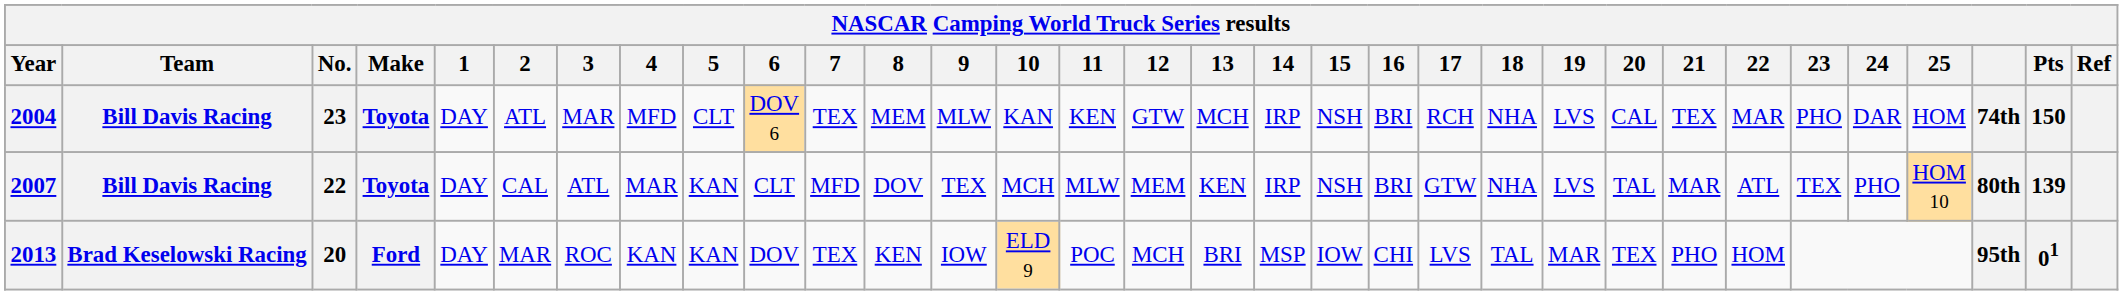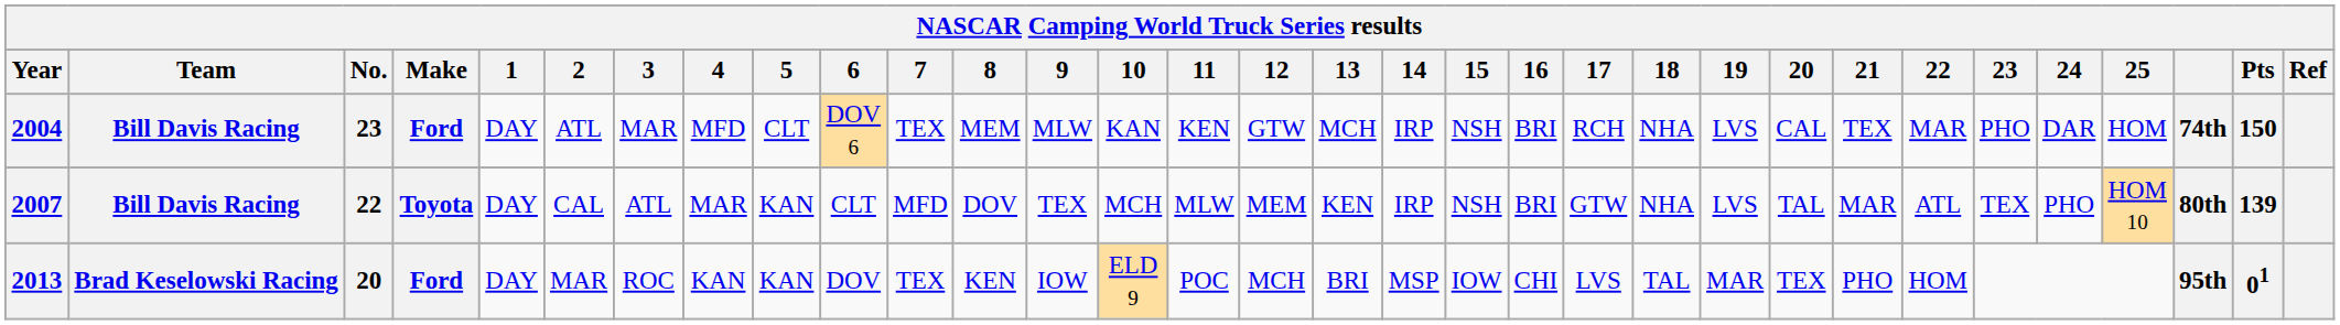2004 | Make: Toyota -> Ford
